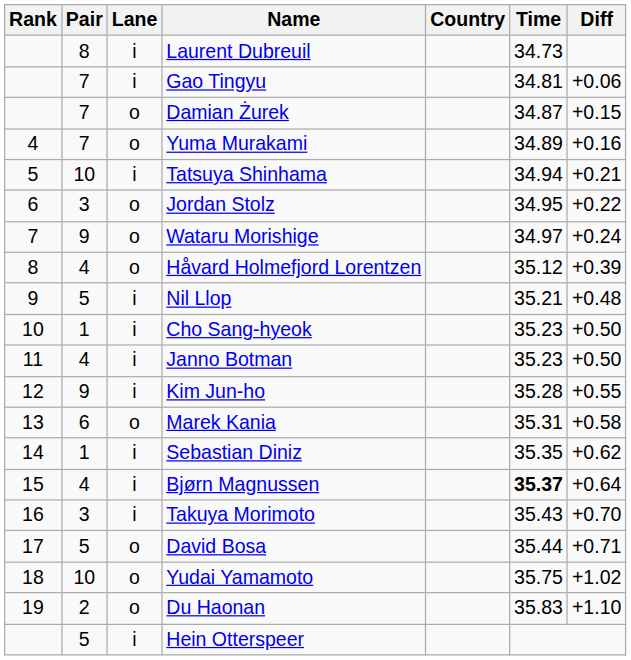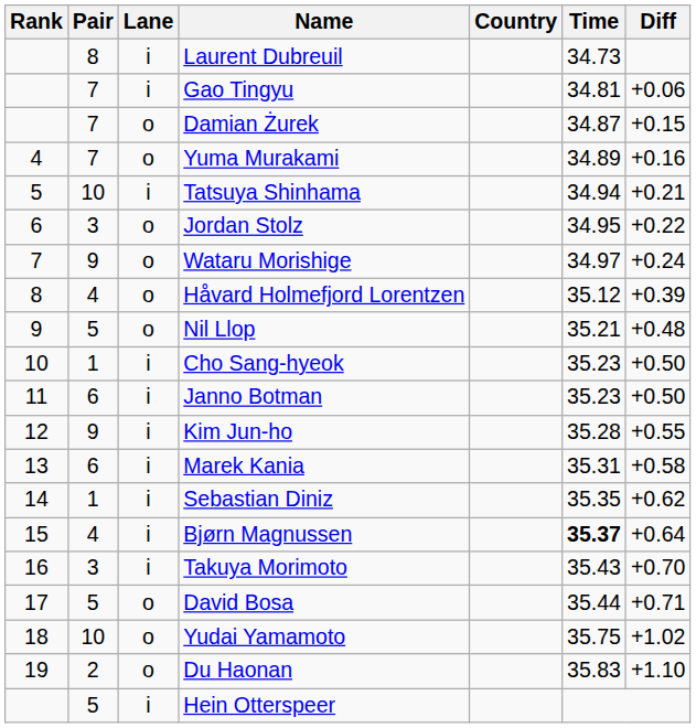Nil Llop | Lane: i -> o
Janno Botman | Pair: 4 -> 6
Marek Kania | Lane: o -> i
